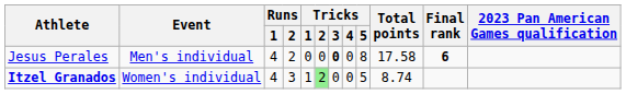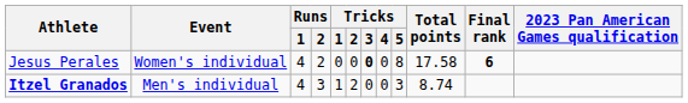Jesus Perales | Event: Men's individual -> Women's individual
Itzel Granados | Event: Women's individual -> Men's individual
Itzel Granados | Tricks / 2: lightgreen background -> no background
Itzel Granados | Tricks / 5: 5 -> 3
